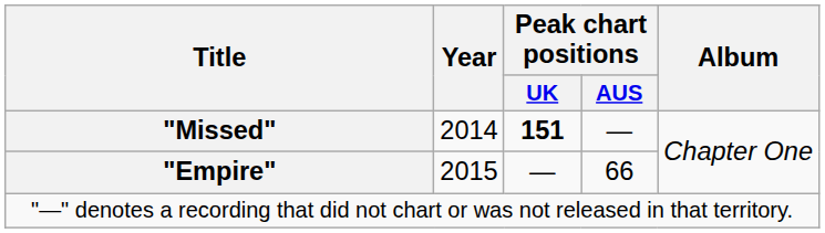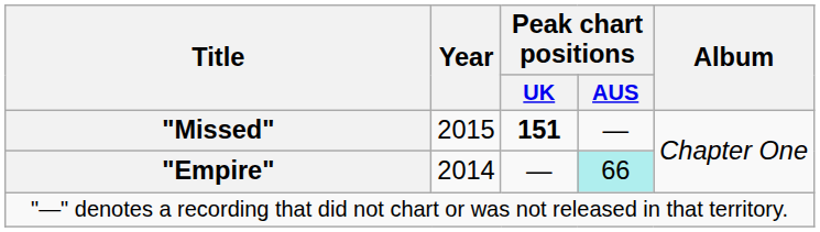"Missed" | Year: 2014 -> 2015
"Empire" | Year: 2015 -> 2014
"Empire" | Peak chart positions / AUS: no background -> paleturquoise background
